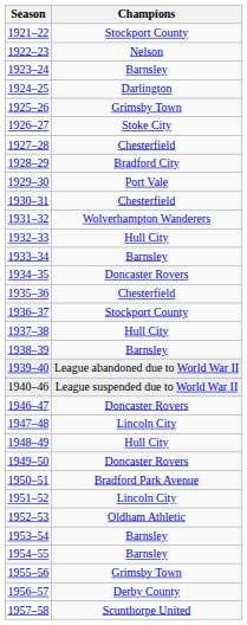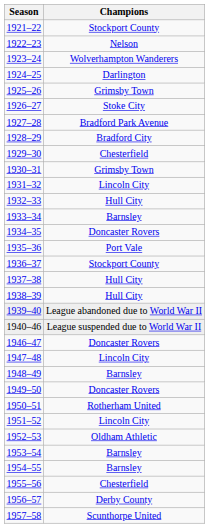1923–24 | Champions: Barnsley -> Wolverhampton Wanderers
1927–28 | Champions: Chesterfield -> Bradford Park Avenue
1929–30 | Champions: Port Vale -> Chesterfield
1930–31 | Champions: Chesterfield -> Grimsby Town
1931–32 | Champions: Wolverhampton Wanderers -> Lincoln City
1935–36 | Champions: Chesterfield -> Port Vale
1938–39 | Champions: Barnsley -> Hull City
1948–49 | Champions: Hull City -> Barnsley
1950–51 | Champions: Bradford Park Avenue -> Rotherham United
1955–56 | Champions: Grimsby Town -> Chesterfield
